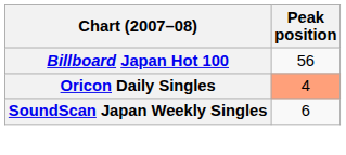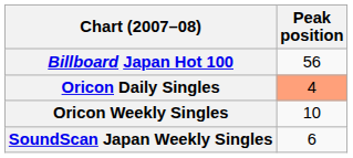+ row: Oricon Weekly Singles | 10
